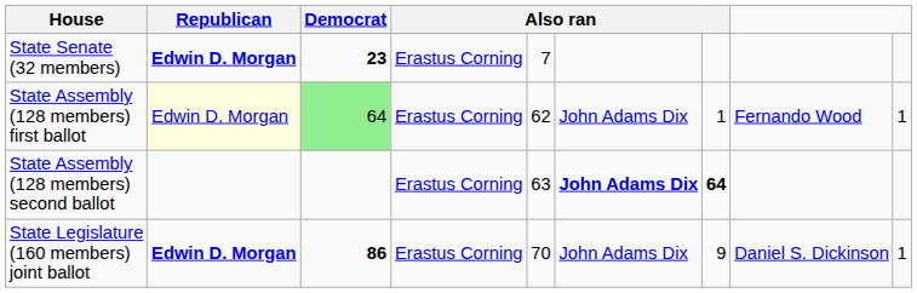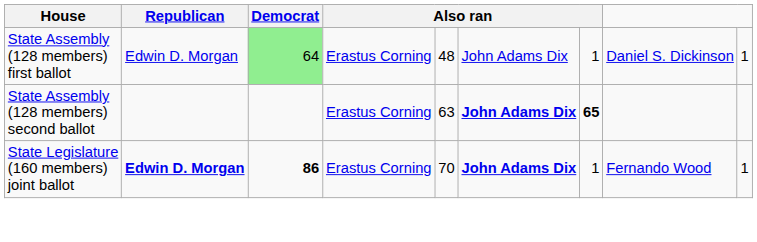- row: State Senate (32 members) | Edwin D. Morgan | 23 | Erastus Corning | 7
State Assembly (128 members) first ballot | Republican: lightyellow background -> no background
State Assembly (128 members) first ballot | column 5: 62 -> 48
State Assembly (128 members) first ballot | column 8: Fernando Wood -> Daniel S. Dickinson
State Assembly (128 members) second ballot | column 7: 64 -> 65
State Legislature (160 members) joint ballot | column 6: normal -> bold
State Legislature (160 members) joint ballot | column 7: 9 -> 1
State Legislature (160 members) joint ballot | column 8: Daniel S. Dickinson -> Fernando Wood
